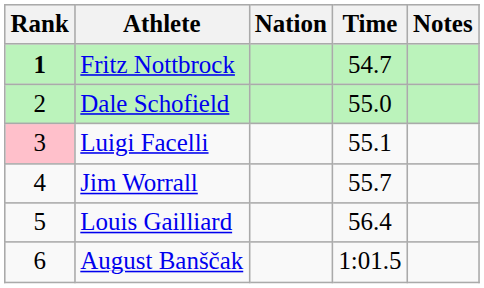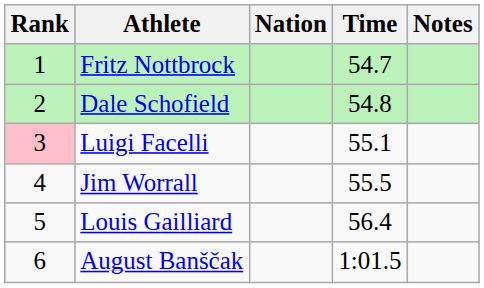Fritz Nottbrock | Rank: bold -> normal
Dale Schofield | Time: 55.0 -> 54.8
Jim Worrall | Time: 55.7 -> 55.5
